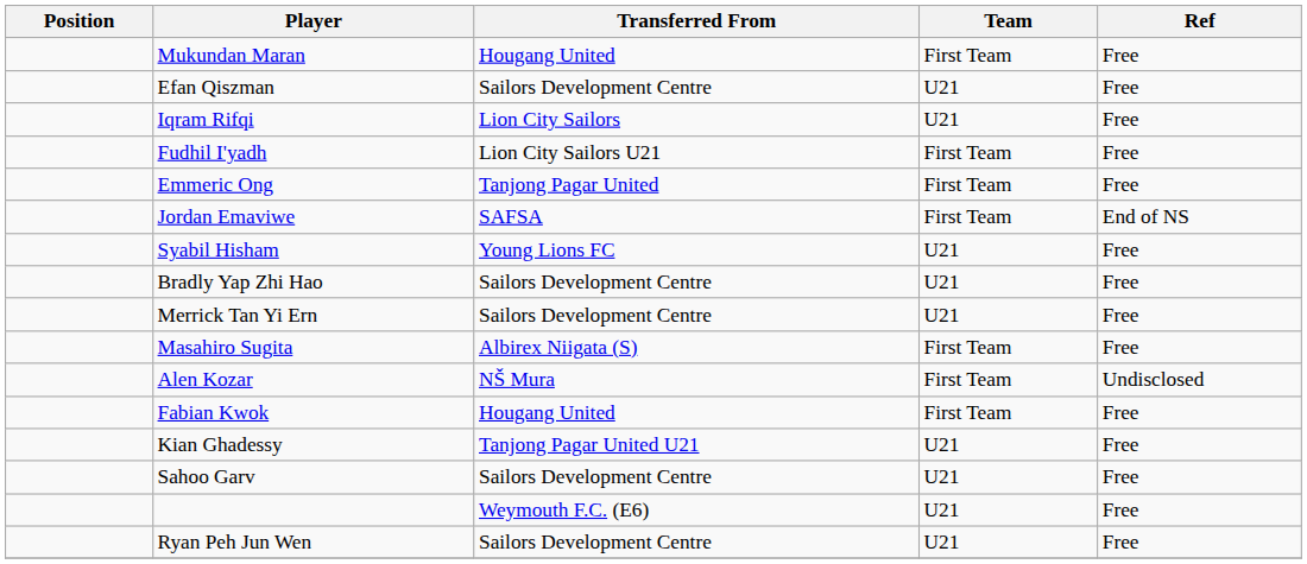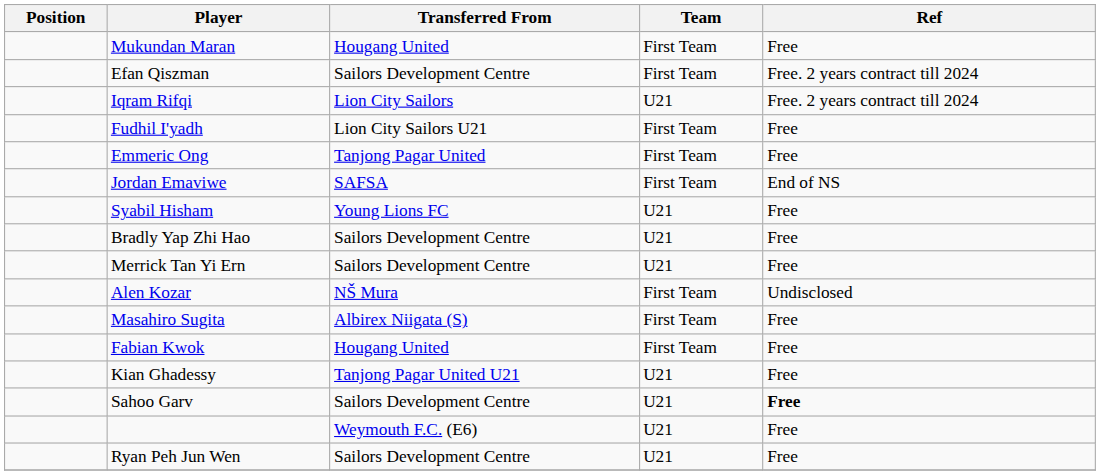Efan Qiszman | Team: U21 -> First Team
Efan Qiszman | Ref: Free -> Free. 2 years contract till 2024
Iqram Rifqi | Ref: Free -> Free. 2 years contract till 2024
rows swapped: Alen Kozar <-> Masahiro Sugita
Sahoo Garv | Ref: normal -> bold
